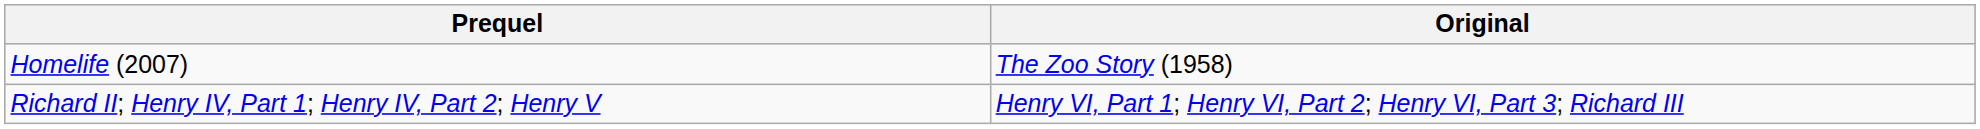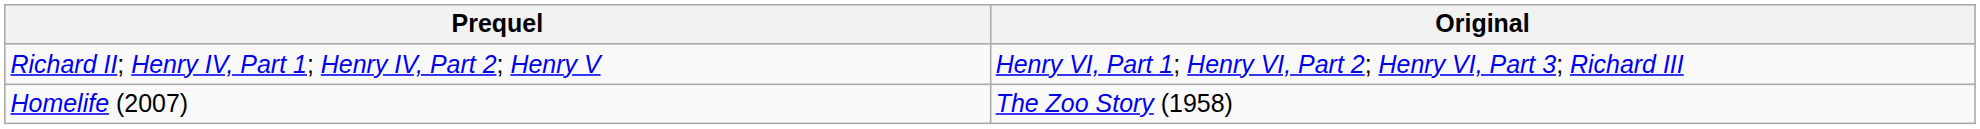rows swapped: Richard II; Henry IV, Part 1; Henry IV, Part 2; Henry V <-> Homelife (2007)
